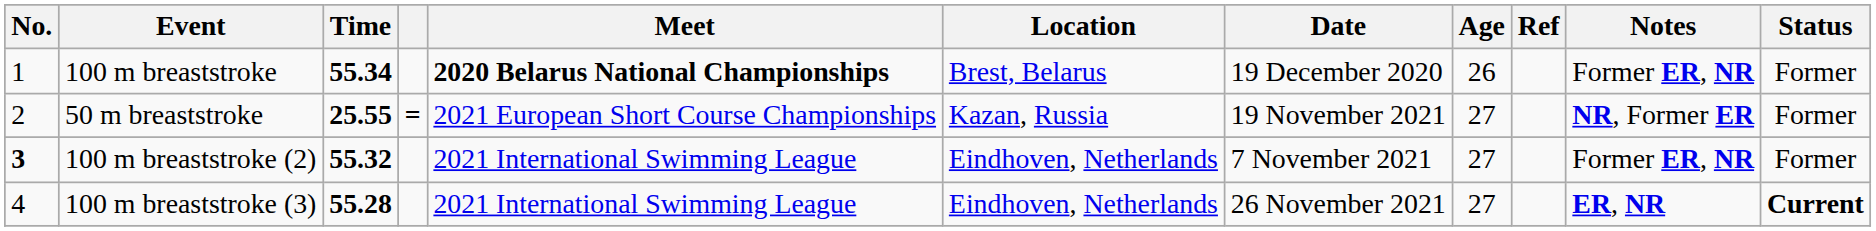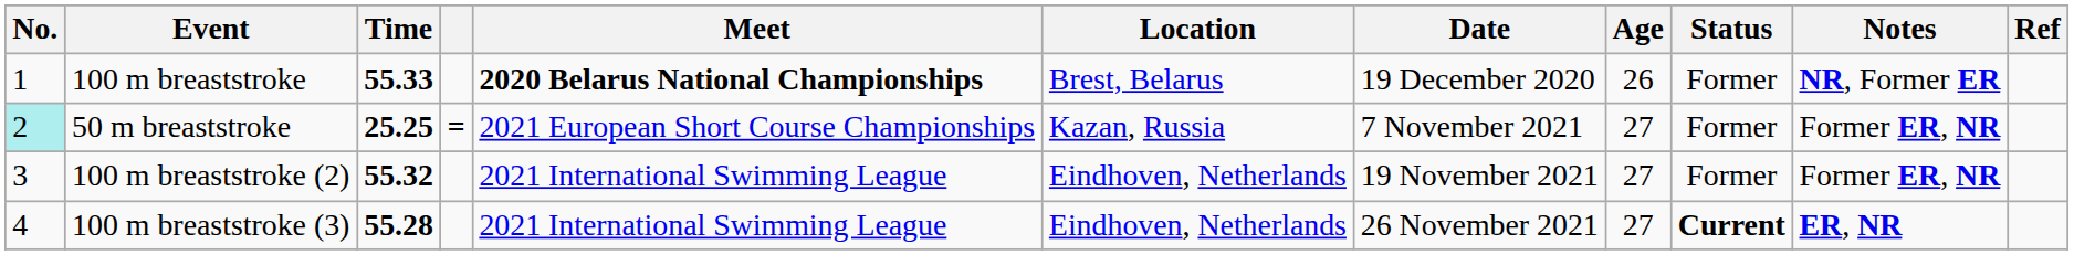columns swapped: Status <-> Ref
100 m breaststroke | Time: 55.34 -> 55.33
100 m breaststroke | Notes: Former ER, NR -> NR, Former ER
50 m breaststroke | No.: no background -> paleturquoise background
50 m breaststroke | Time: 25.55 -> 25.25
50 m breaststroke | Date: 19 November 2021 -> 7 November 2021
50 m breaststroke | Notes: NR, Former ER -> Former ER, NR
100 m breaststroke (2) | No.: bold -> normal
100 m breaststroke (2) | Date: 7 November 2021 -> 19 November 2021
